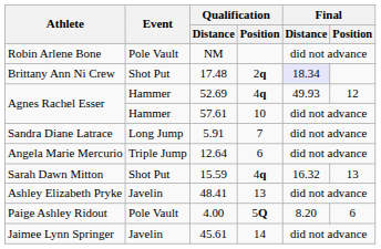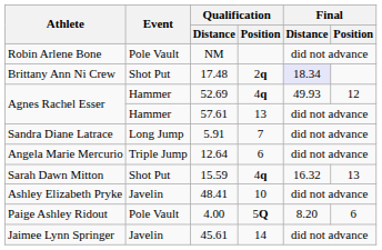Agnes Rachel Esser / 57.61 | Qualification / Position: 10 -> 13
Ashley Elizabeth Pryke | Qualification / Position: 13 -> 10
